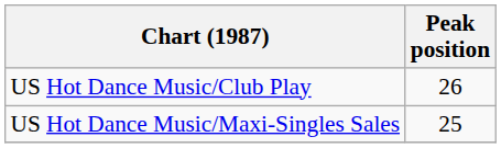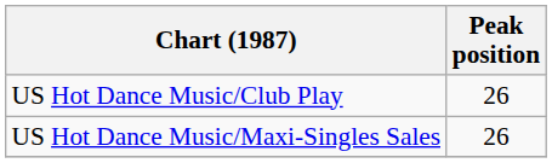US Hot Dance Music/Maxi-Singles Sales | Peak position: 25 -> 26
